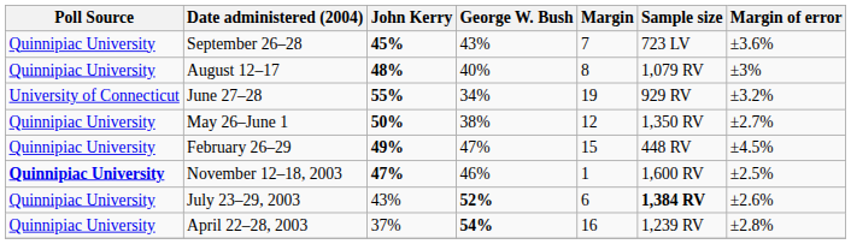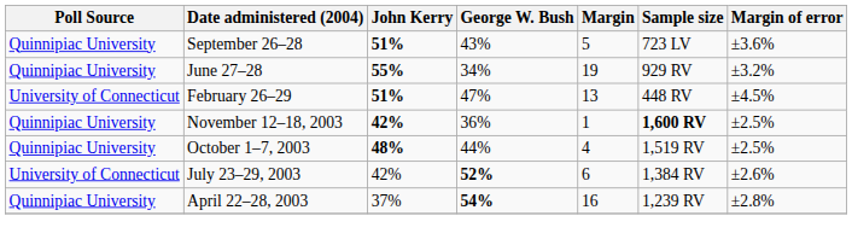September 26–28 | John Kerry: 45% -> 51%
September 26–28 | Margin: 7 -> 5
- row: Quinnipiac University | August 12–17 | 48% | 40% | 8 | 1,079 RV | ±3%
June 27–28 | Poll Source: University of Connecticut -> Quinnipiac University
- row: Quinnipiac University | May 26–June 1 | 50% | 38% | 12 | 1,350 RV | ±2.7%
February 26–29 | Poll Source: Quinnipiac University -> University of Connecticut
February 26–29 | John Kerry: 49% -> 51%
February 26–29 | Margin: 15 -> 13
November 12–18, 2003 | Poll Source: bold -> normal
November 12–18, 2003 | John Kerry: 47% -> 42%
November 12–18, 2003 | George W. Bush: 46% -> 36%
November 12–18, 2003 | Sample size: normal -> bold
+ row: Quinnipiac University | October 1–7, 2003 | 48% | 44% | 4 | 1,519 RV | ±2.5%
July 23–29, 2003 | Poll Source: Quinnipiac University -> University of Connecticut
July 23–29, 2003 | John Kerry: 43% -> 42%
July 23–29, 2003 | Sample size: bold -> normal
